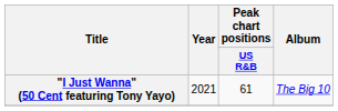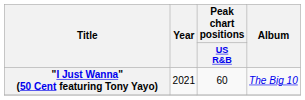"I Just Wanna" (50 Cent featuring Tony Yayo) | Peak chart positions / US R&B: 61 -> 60
